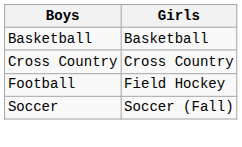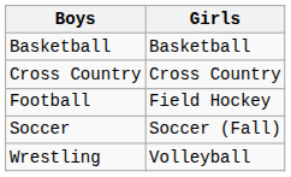+ row: Wrestling | Volleyball
